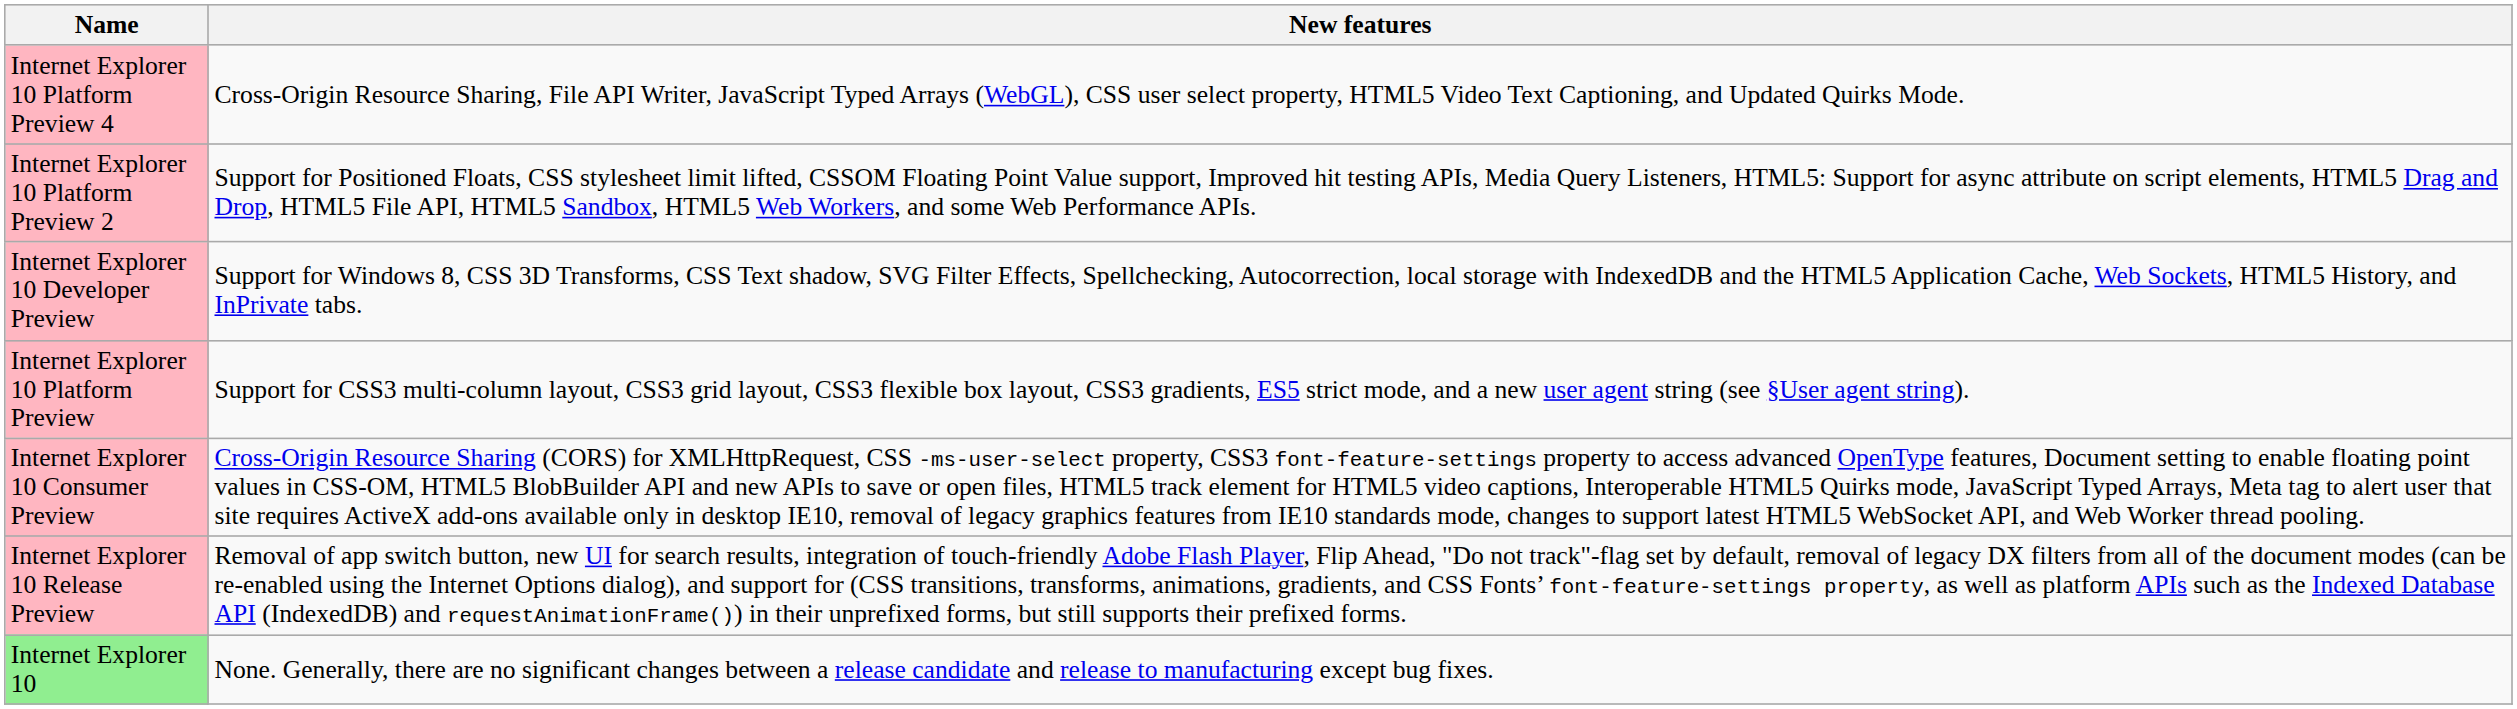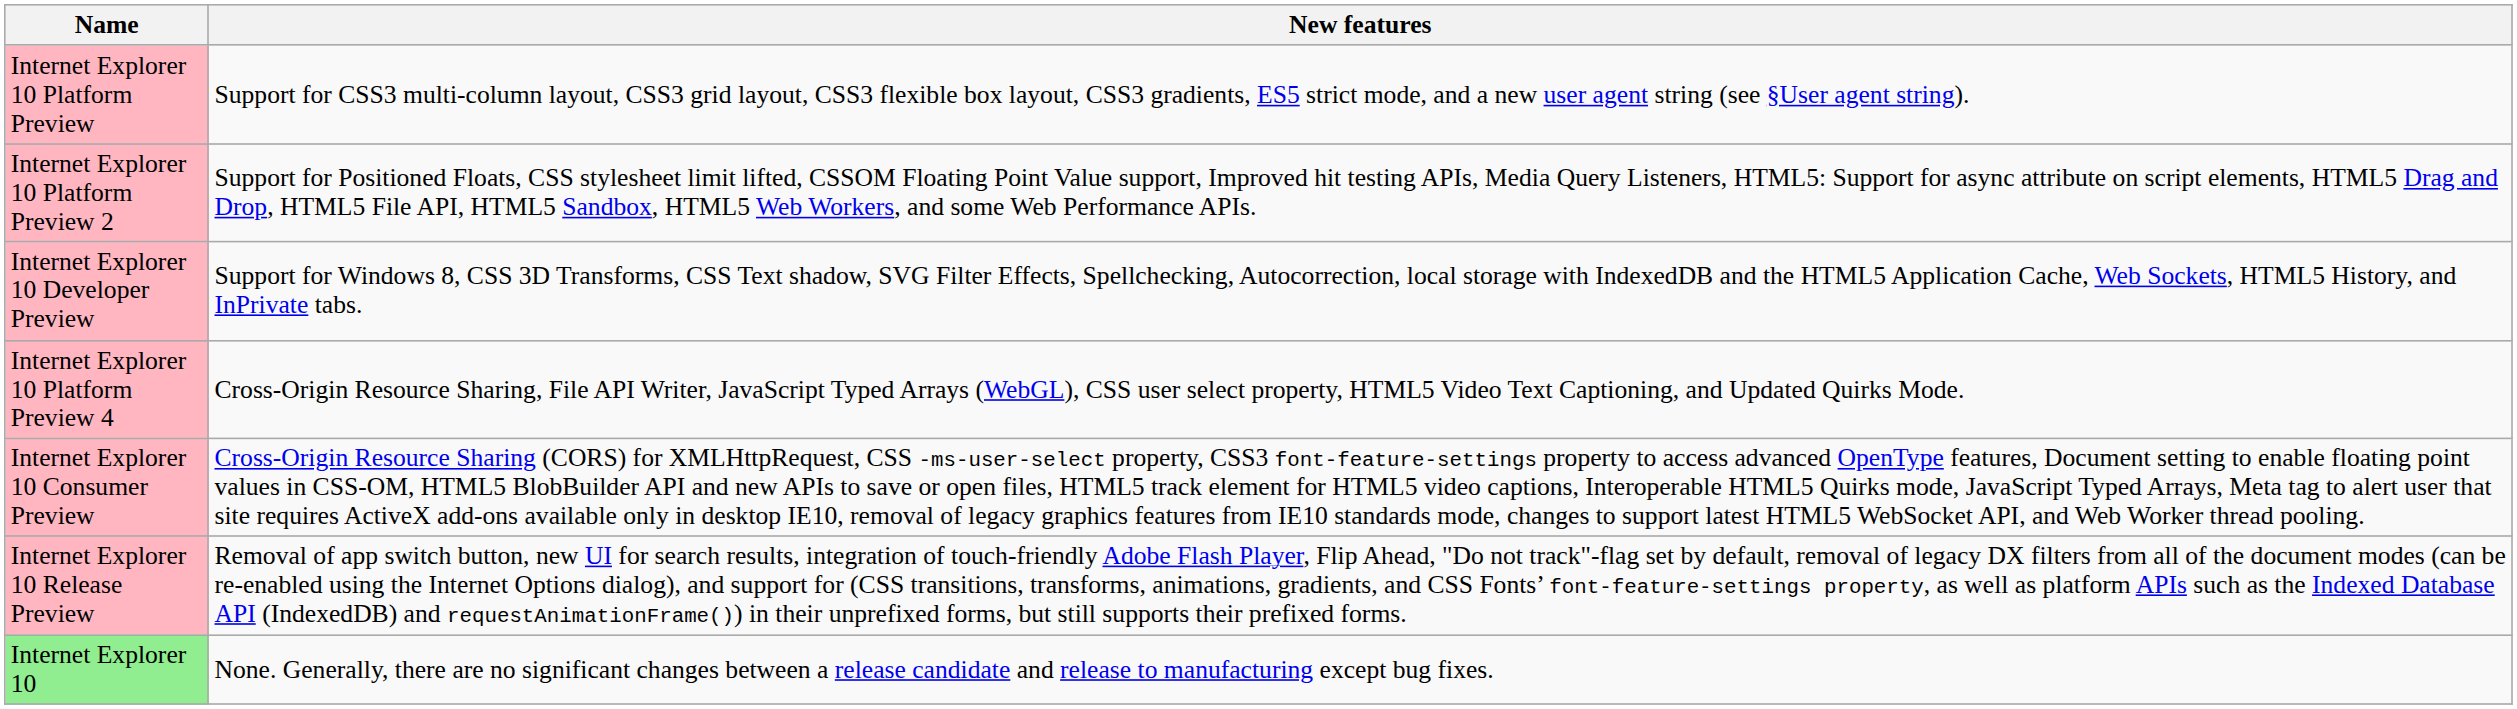rows swapped: Internet Explorer 10 Platform Preview <-> Internet Explorer 10 Platform Preview 4
